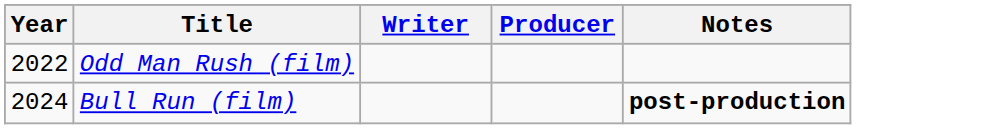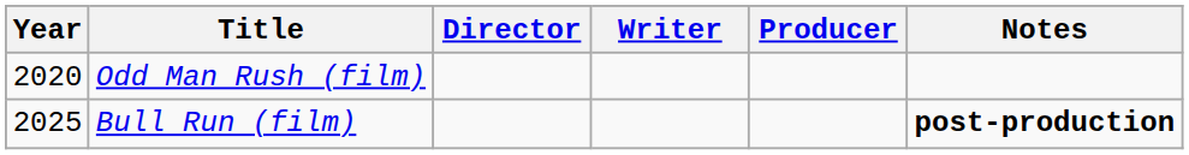+ column: Director
Odd Man Rush (film) | Year: 2022 -> 2020
Bull Run (film) | Year: 2024 -> 2025
